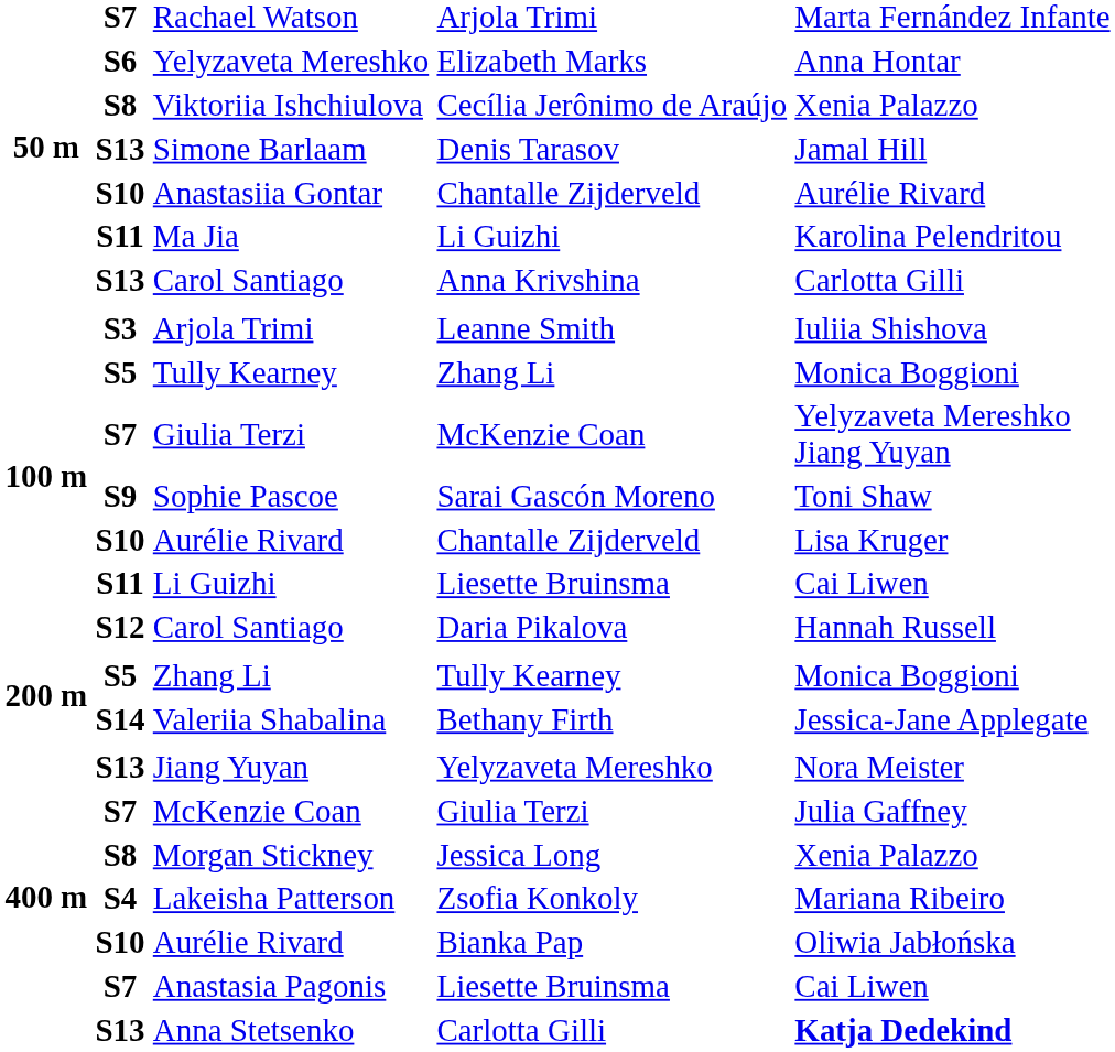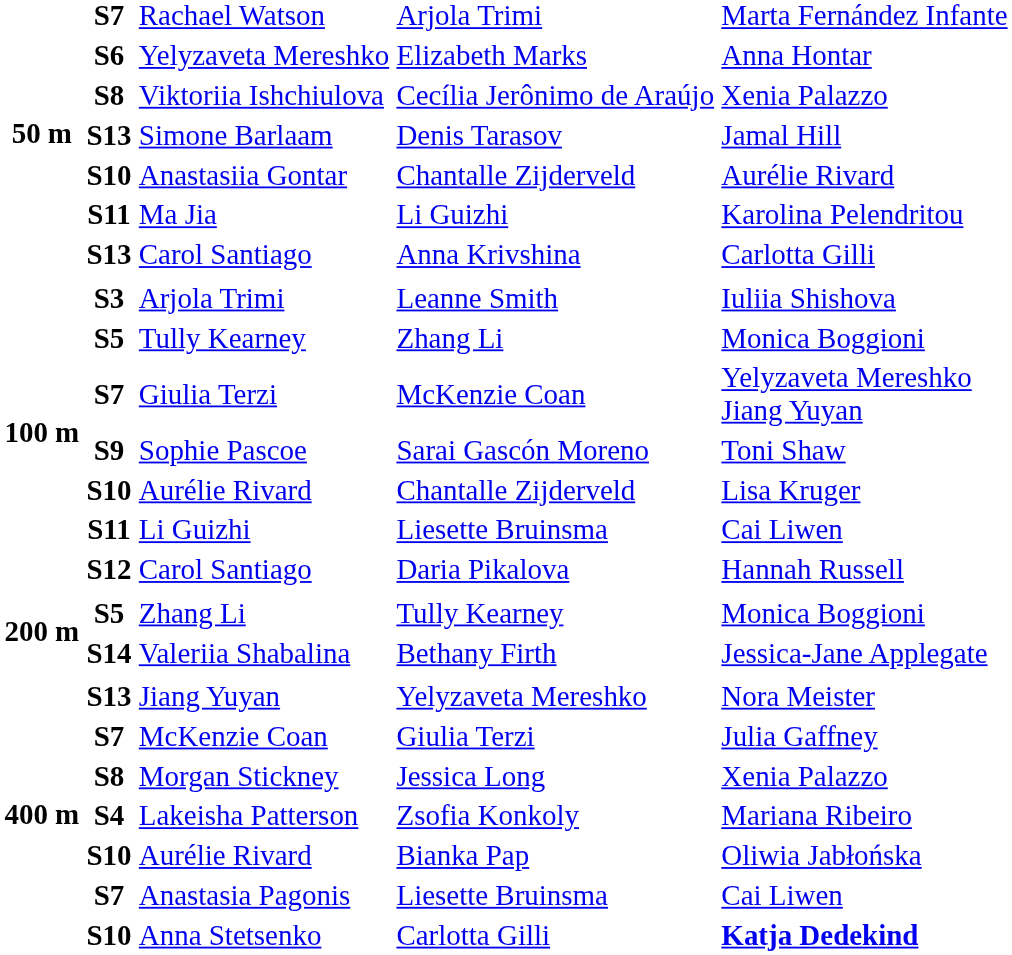Anna Stetsenko | column 2: S13 -> S10
